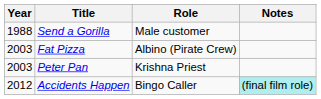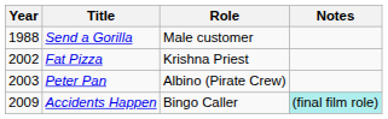Fat Pizza | Year: 2003 -> 2002
Fat Pizza | Role: Albino (Pirate Crew) -> Krishna Priest
Peter Pan | Role: Krishna Priest -> Albino (Pirate Crew)
Accidents Happen | Year: 2012 -> 2009
